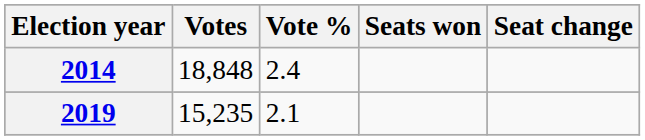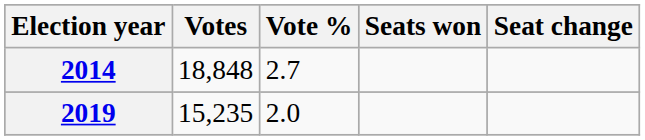2014 | Vote %: 2.4 -> 2.7
2019 | Vote %: 2.1 -> 2.0
